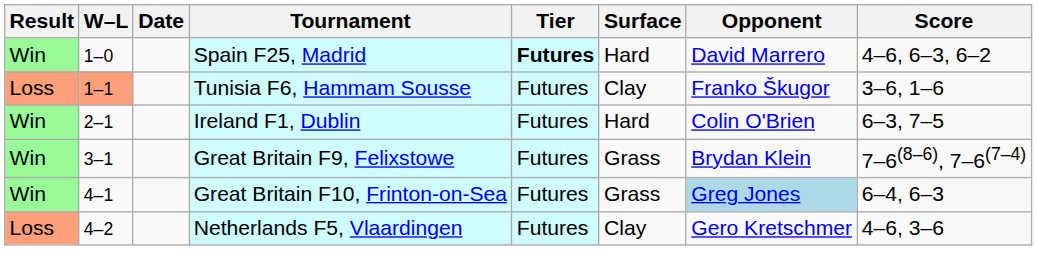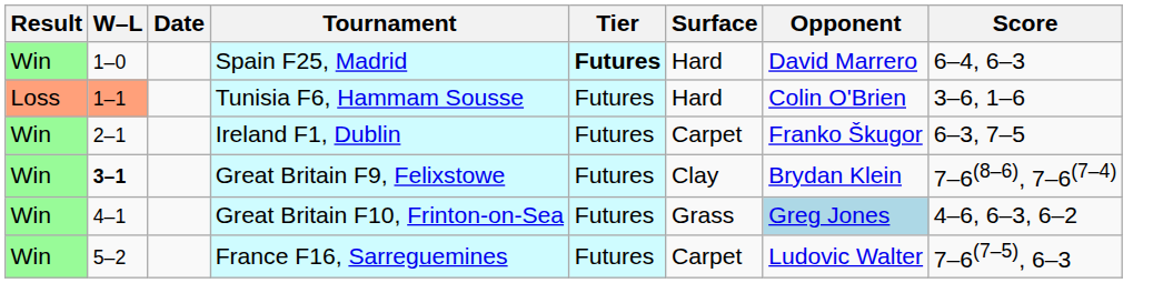Spain F25, Madrid | Score: 4–6, 6–3, 6–2 -> 6–4, 6–3
Tunisia F6, Hammam Sousse | Surface: Clay -> Hard
Tunisia F6, Hammam Sousse | Opponent: Franko Škugor -> Colin O'Brien
Ireland F1, Dublin | Surface: Hard -> Carpet
Ireland F1, Dublin | Opponent: Colin O'Brien -> Franko Škugor
Great Britain F9, Felixstowe | W–L: normal -> bold
Great Britain F9, Felixstowe | Surface: Grass -> Clay
Great Britain F10, Frinton-on-Sea | Score: 6–4, 6–3 -> 4–6, 6–3, 6–2
- row: Loss | 4–2 | Netherlands F5, Vlaardingen | Futures | Clay | Gero Kretschmer | 4–6, 3–6
+ row: Win | 5–2 | France F16, Sarreguemines | Futures | Carpet | Ludovic Walter | 7–6(7–5), 6–3
